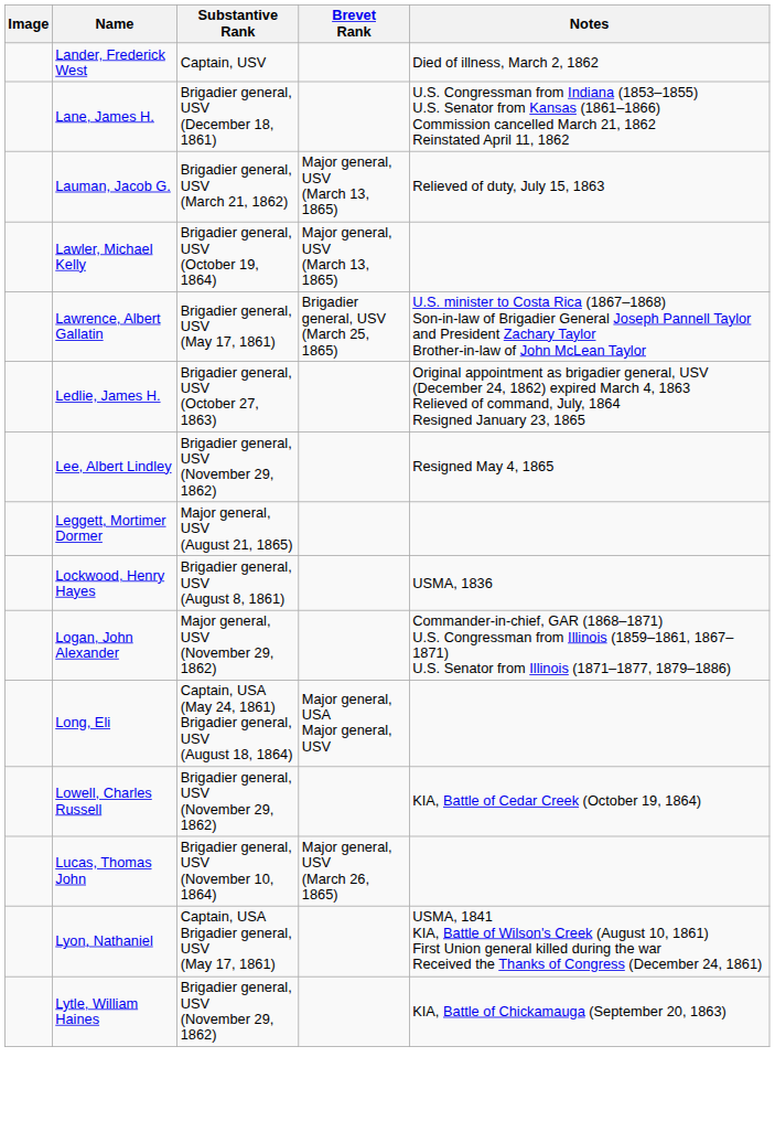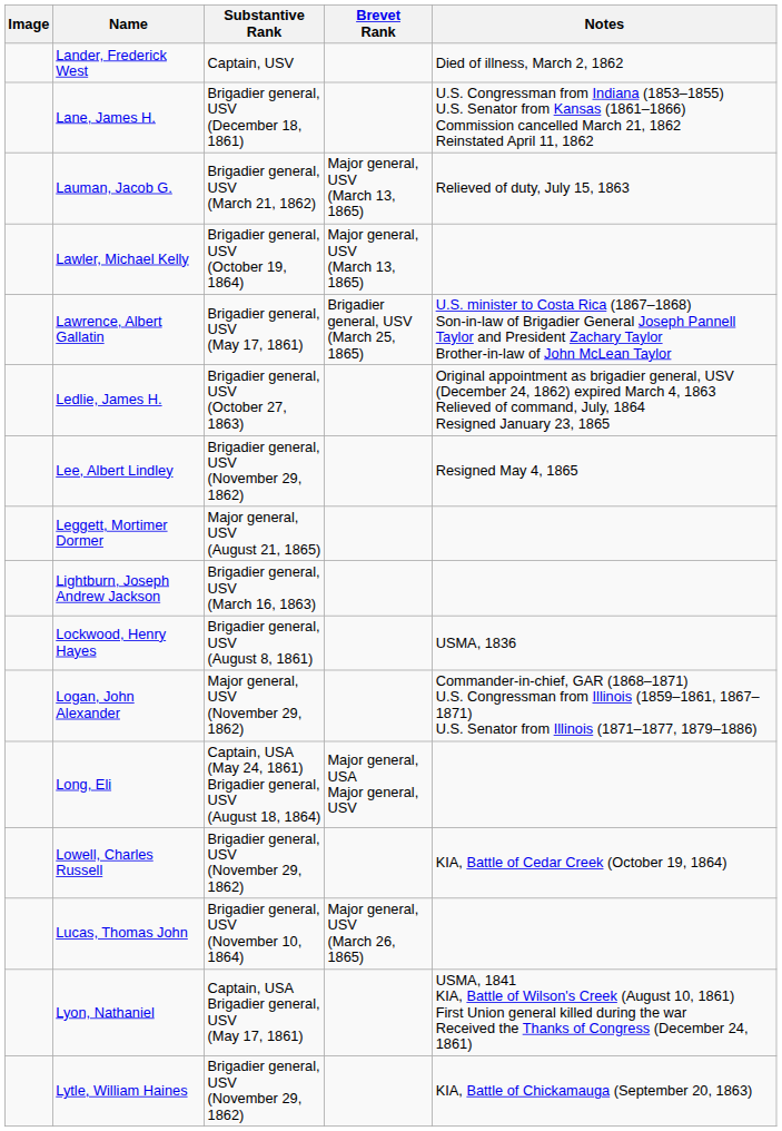+ row: Lightburn, Joseph Andrew Jackson | Brigadier general, USV (March 16, 1863)
